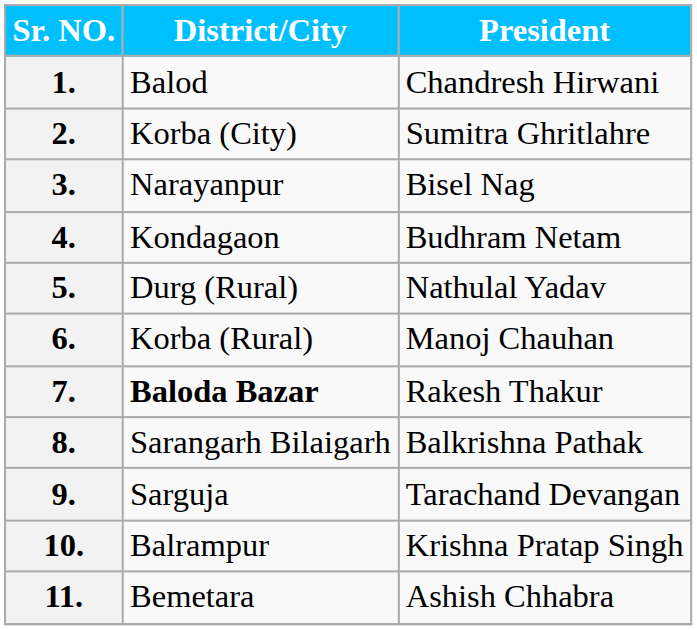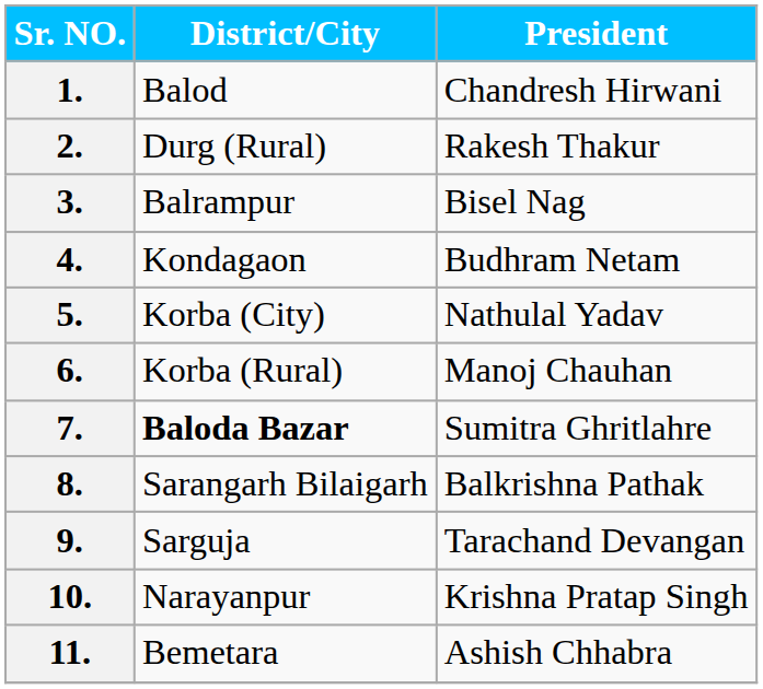2. | District/City: Korba (City) -> Durg (Rural)
2. | President: Sumitra Ghritlahre -> Rakesh Thakur
3. | District/City: Narayanpur -> Balrampur
5. | District/City: Durg (Rural) -> Korba (City)
7. | President: Rakesh Thakur -> Sumitra Ghritlahre
10. | District/City: Balrampur -> Narayanpur
